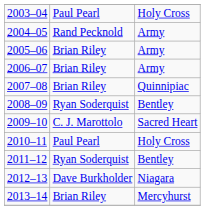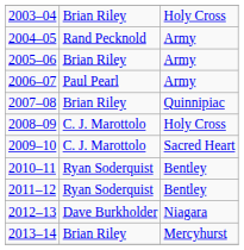2003–04 | column 2: Paul Pearl -> Brian Riley
2006–07 | column 2: Brian Riley -> Paul Pearl
2008–09 | column 2: Ryan Soderquist -> C. J. Marottolo
2008–09 | column 3: Bentley -> Holy Cross
2010–11 | column 2: Paul Pearl -> Ryan Soderquist
2010–11 | column 3: Holy Cross -> Bentley
